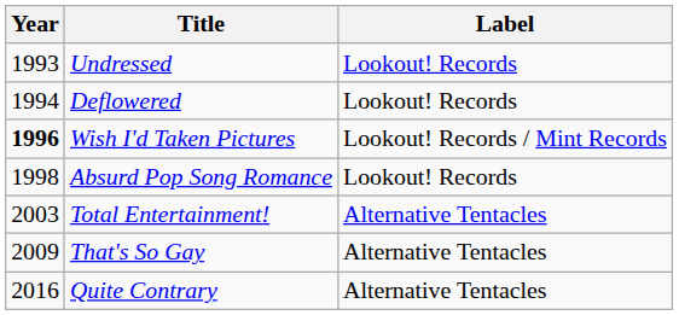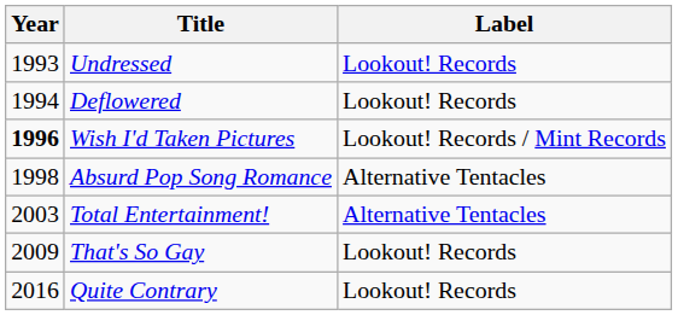Absurd Pop Song Romance | Label: Lookout! Records -> Alternative Tentacles
That's So Gay | Label: Alternative Tentacles -> Lookout! Records
Quite Contrary | Label: Alternative Tentacles -> Lookout! Records
